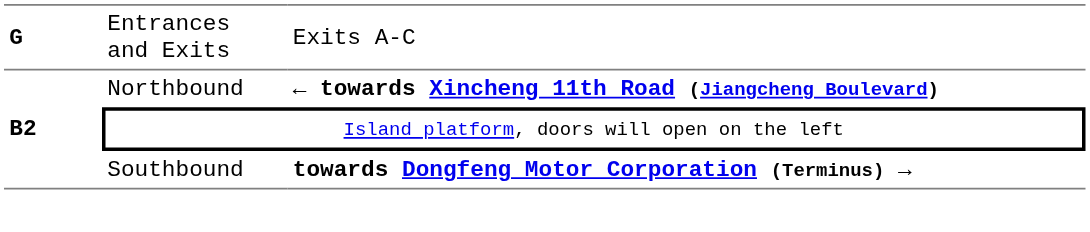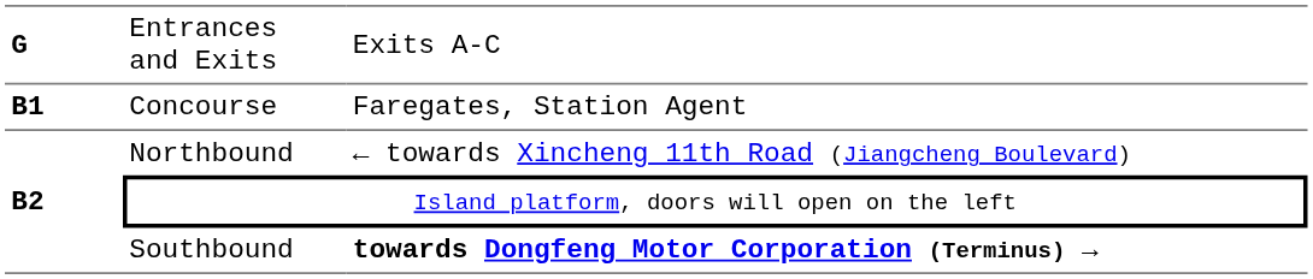+ row: B1 | Concourse | Faregates, Station Agent
Northbound | column 3: bold -> normal
